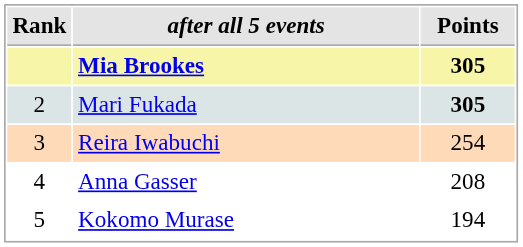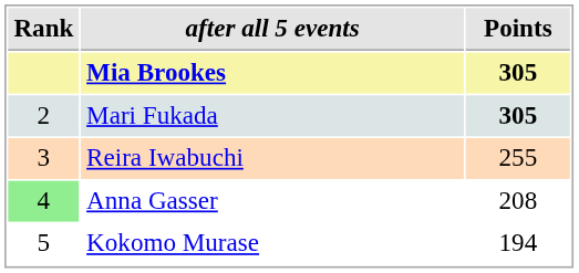Reira Iwabuchi | Points: 254 -> 255
Anna Gasser | Rank: no background -> lightgreen background
